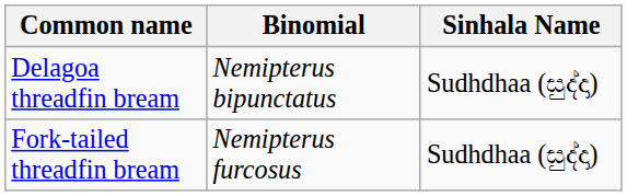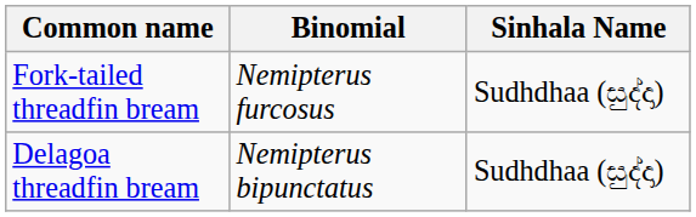rows swapped: Delagoa threadfin bream <-> Fork-tailed threadfin bream
